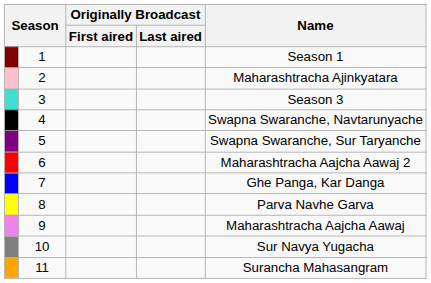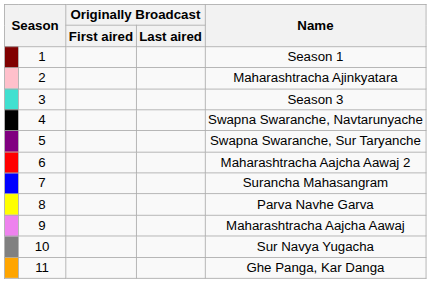7 | Name: Ghe Panga, Kar Danga -> Surancha Mahasangram
11 | Name: Surancha Mahasangram -> Ghe Panga, Kar Danga
